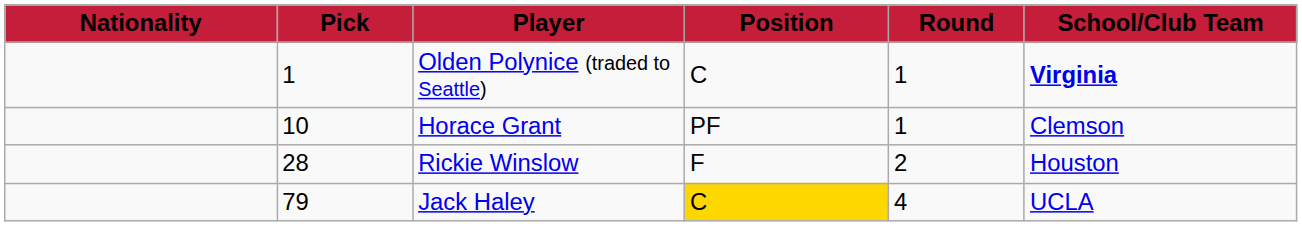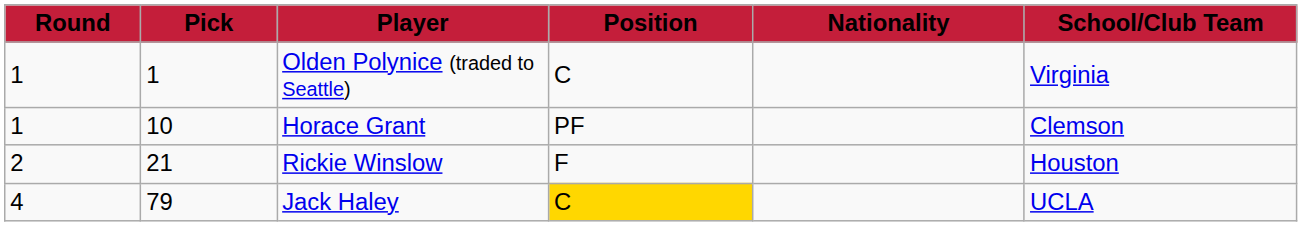columns swapped: Round <-> Nationality
Olden Polynice (traded to Seattle) | School/Club Team: bold -> normal
Rickie Winslow | Pick: 28 -> 21
